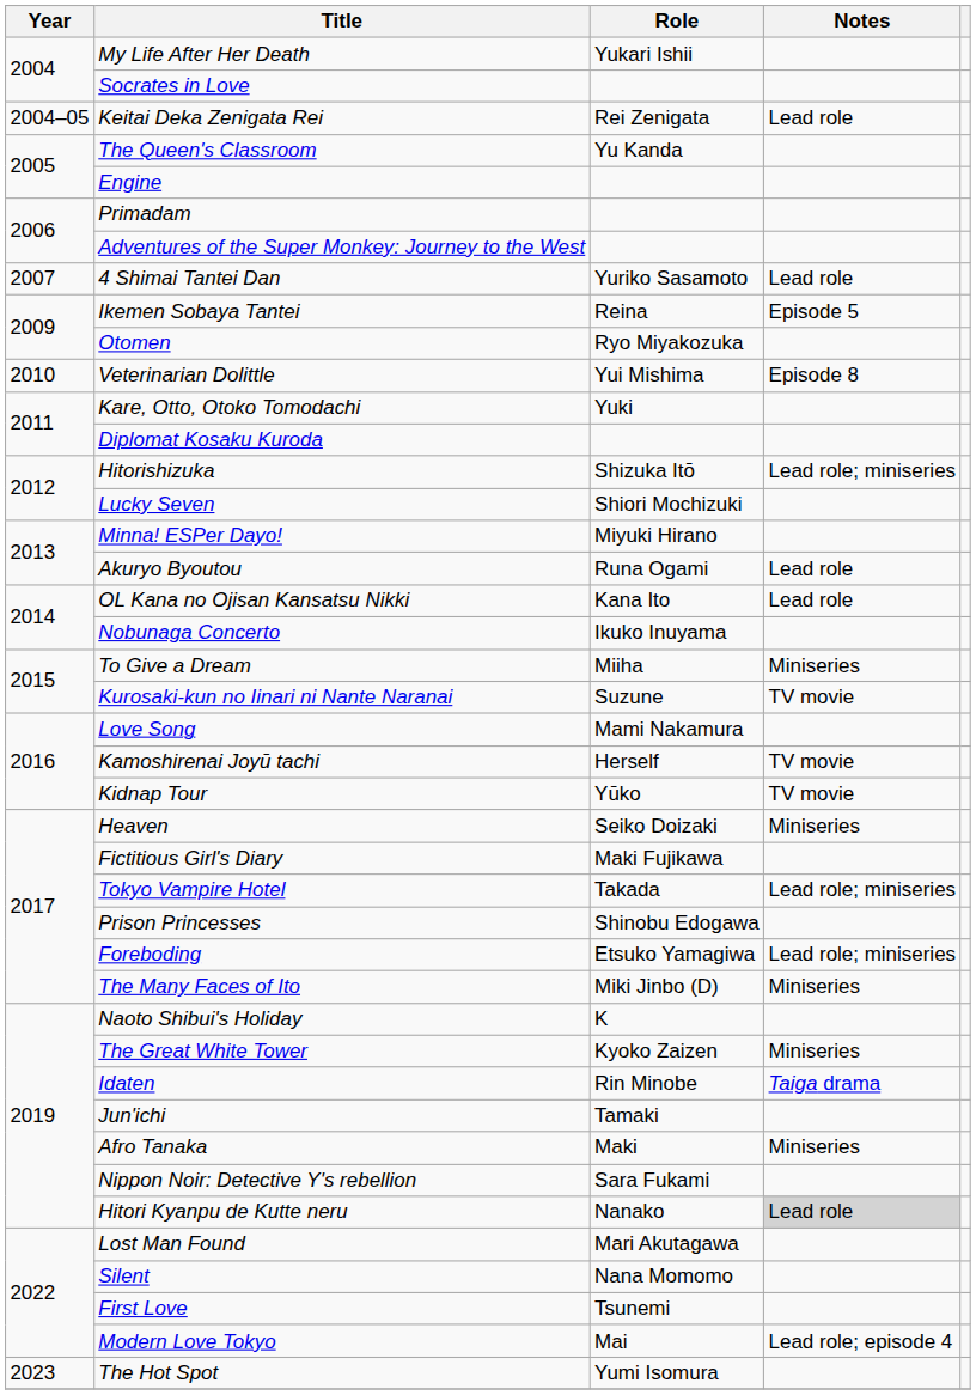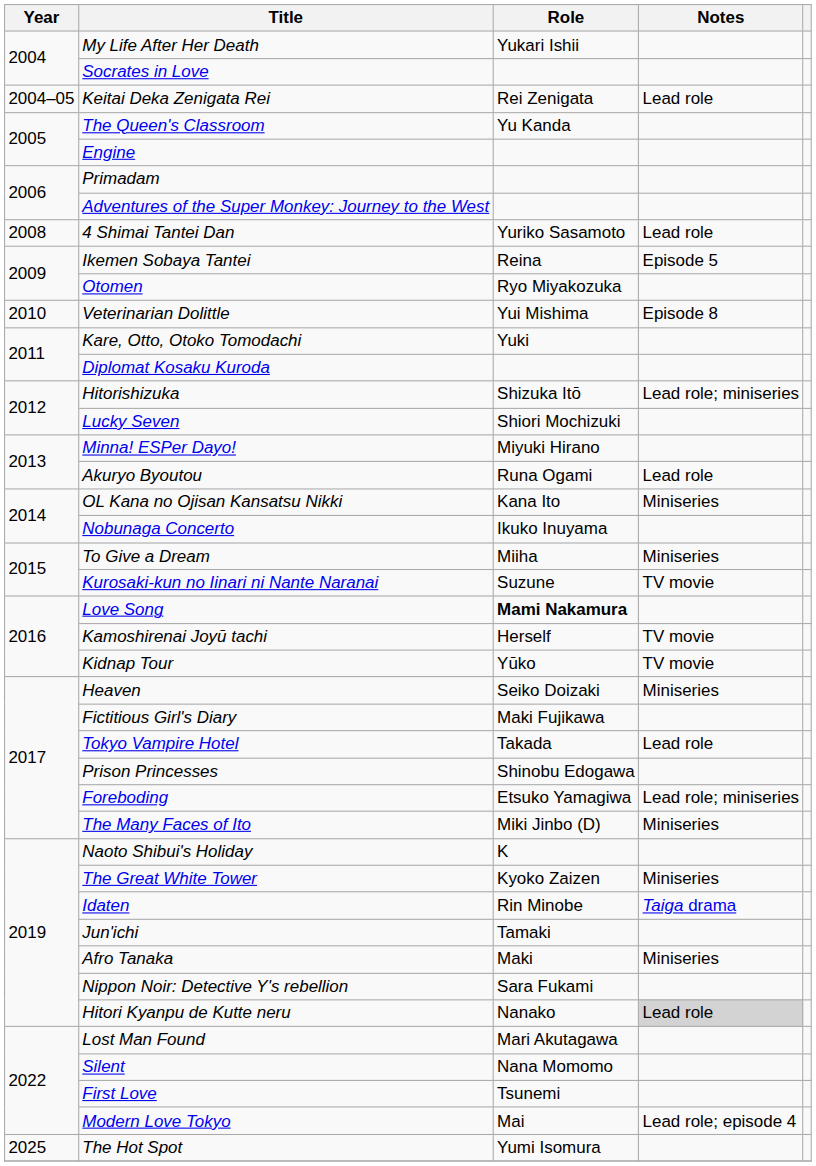4 Shimai Tantei Dan | Year: 2007 -> 2008
OL Kana no Ojisan Kansatsu Nikki | Notes: Lead role -> Miniseries
Love Song | Role: normal -> bold
Tokyo Vampire Hotel | Notes: Lead role; miniseries -> Lead role
The Hot Spot | Year: 2023 -> 2025
